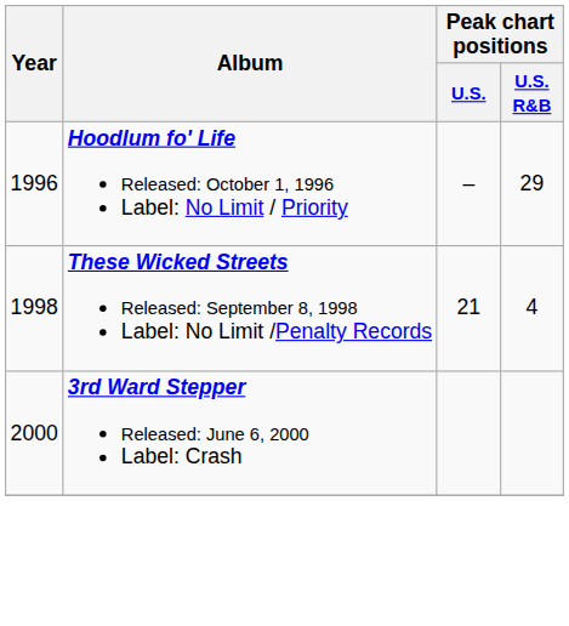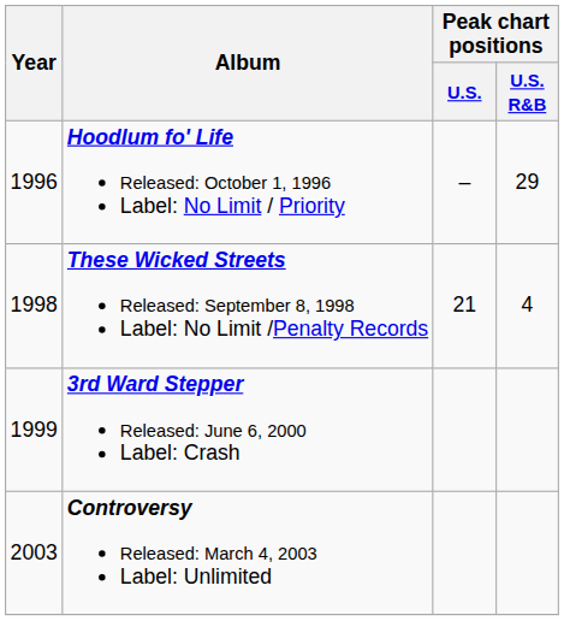3rd Ward Stepper Released: June 6, 2000 Label: Crash | Year: 2000 -> 1999
+ row: 2003 | Controversy Released: March 4, 2003 Label: Unlimited
